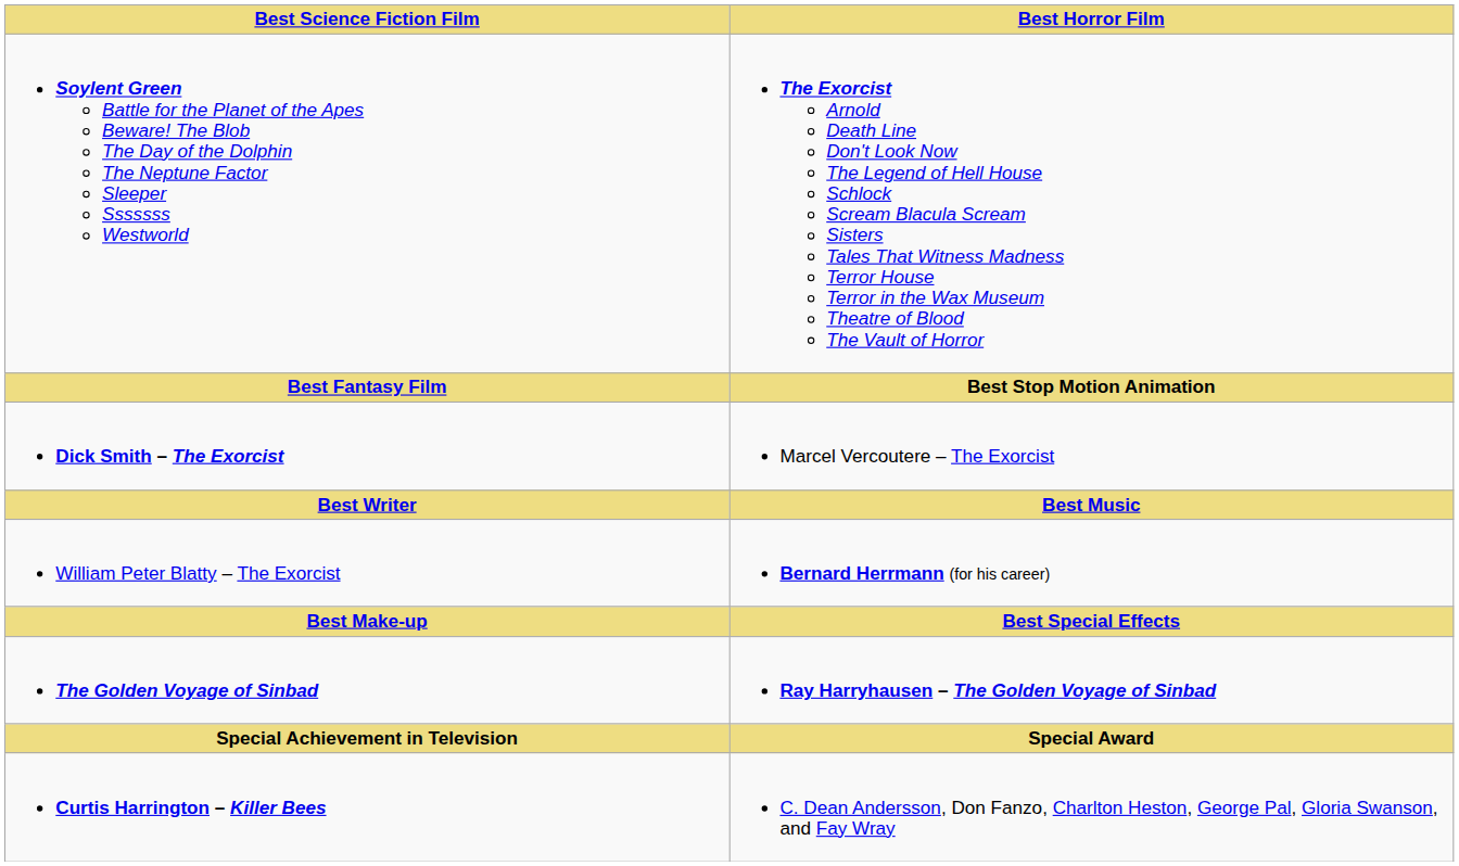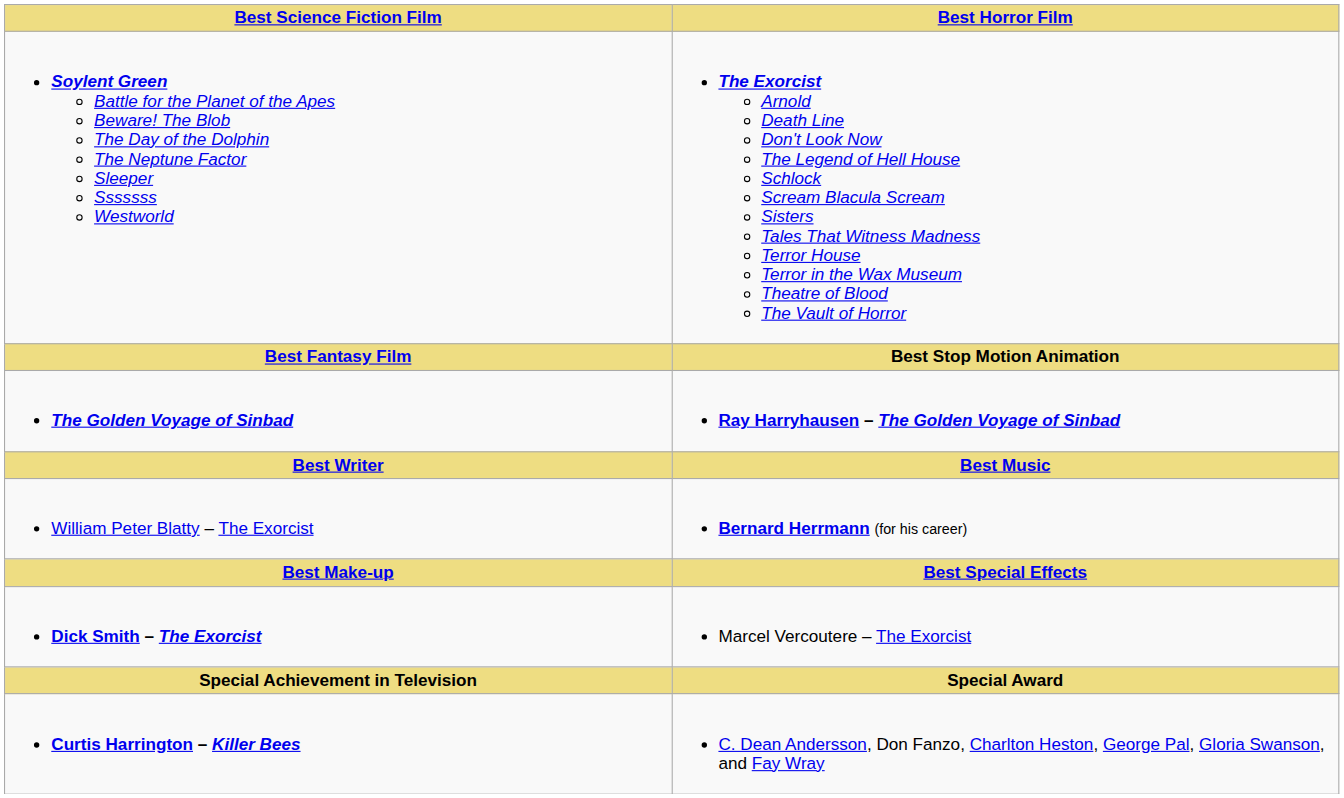rows swapped: The Golden Voyage of Sinbad <-> Dick Smith – The Exorcist
